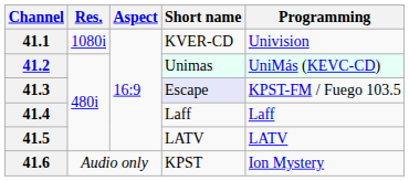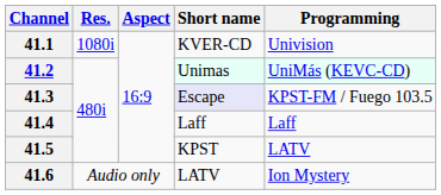41.5 | Short name: LATV -> KPST
41.6 | Short name: KPST -> LATV
